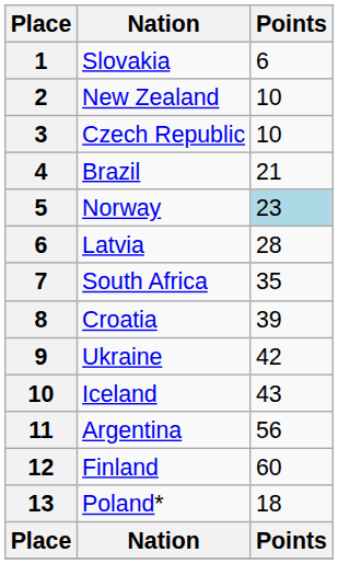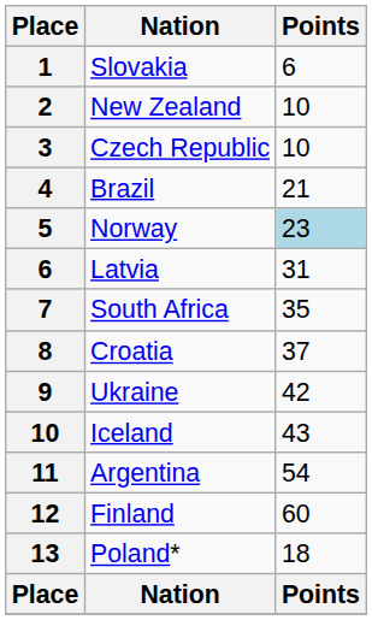Latvia | Points: 28 -> 31
Croatia | Points: 39 -> 37
Argentina | Points: 56 -> 54
